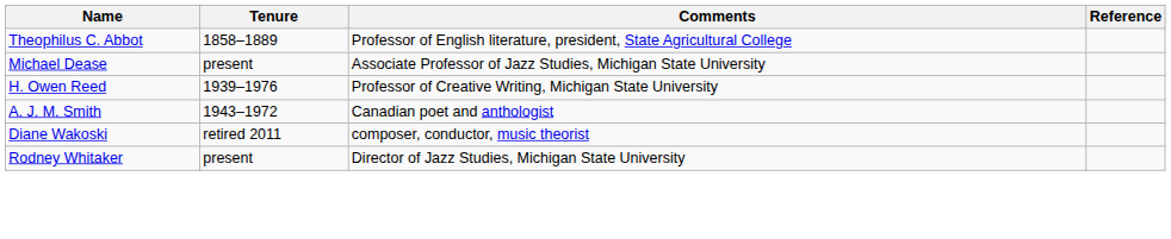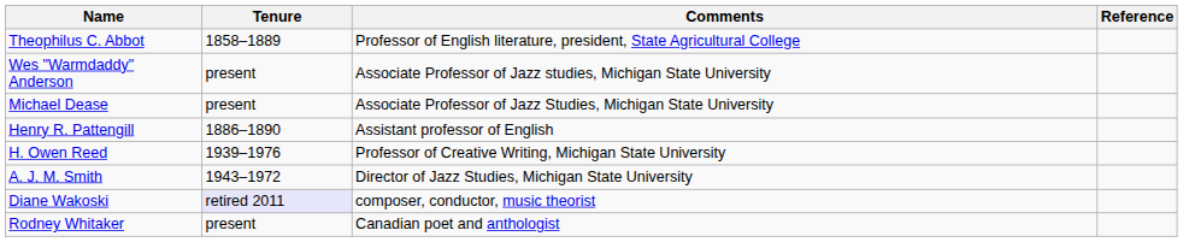+ row: Wes "Warmdaddy" Anderson | present | Associate Professor of Jazz studies, Michigan State University
+ row: Henry R. Pattengill | 1886–1890 | Assistant professor of English
A. J. M. Smith | Comments: Canadian poet and anthologist -> Director of Jazz Studies, Michigan State University
Diane Wakoski | Tenure: no background -> lavender background
Rodney Whitaker | Comments: Director of Jazz Studies, Michigan State University -> Canadian poet and anthologist
